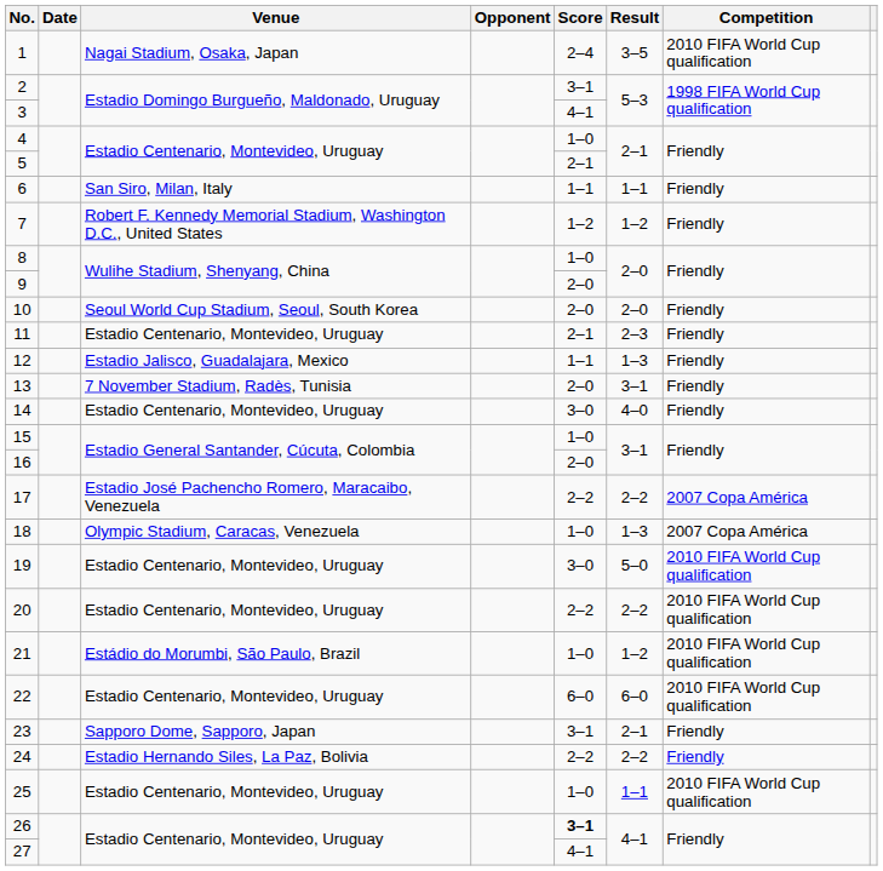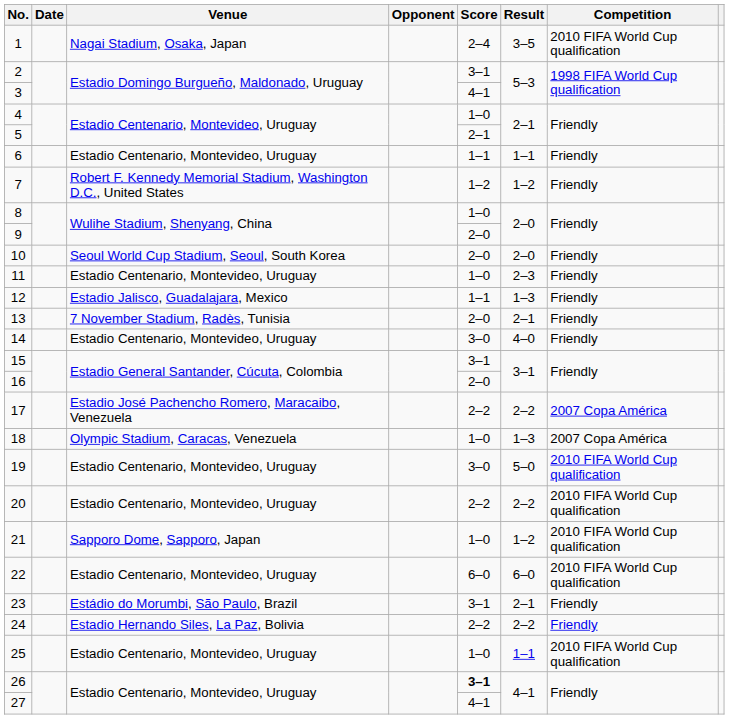6 | Venue: San Siro, Milan, Italy -> Estadio Centenario, Montevideo, Uruguay
11 | Score: 2–1 -> 1–0
13 | Result: 3–1 -> 2–1
15 | Score: 1–0 -> 3–1
21 | Venue: Estádio do Morumbi, São Paulo, Brazil -> Sapporo Dome, Sapporo, Japan
23 | Venue: Sapporo Dome, Sapporo, Japan -> Estádio do Morumbi, São Paulo, Brazil
